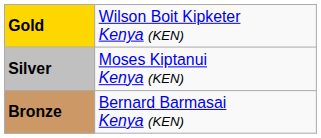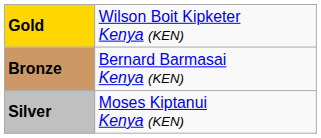rows swapped: Silver <-> Bronze
